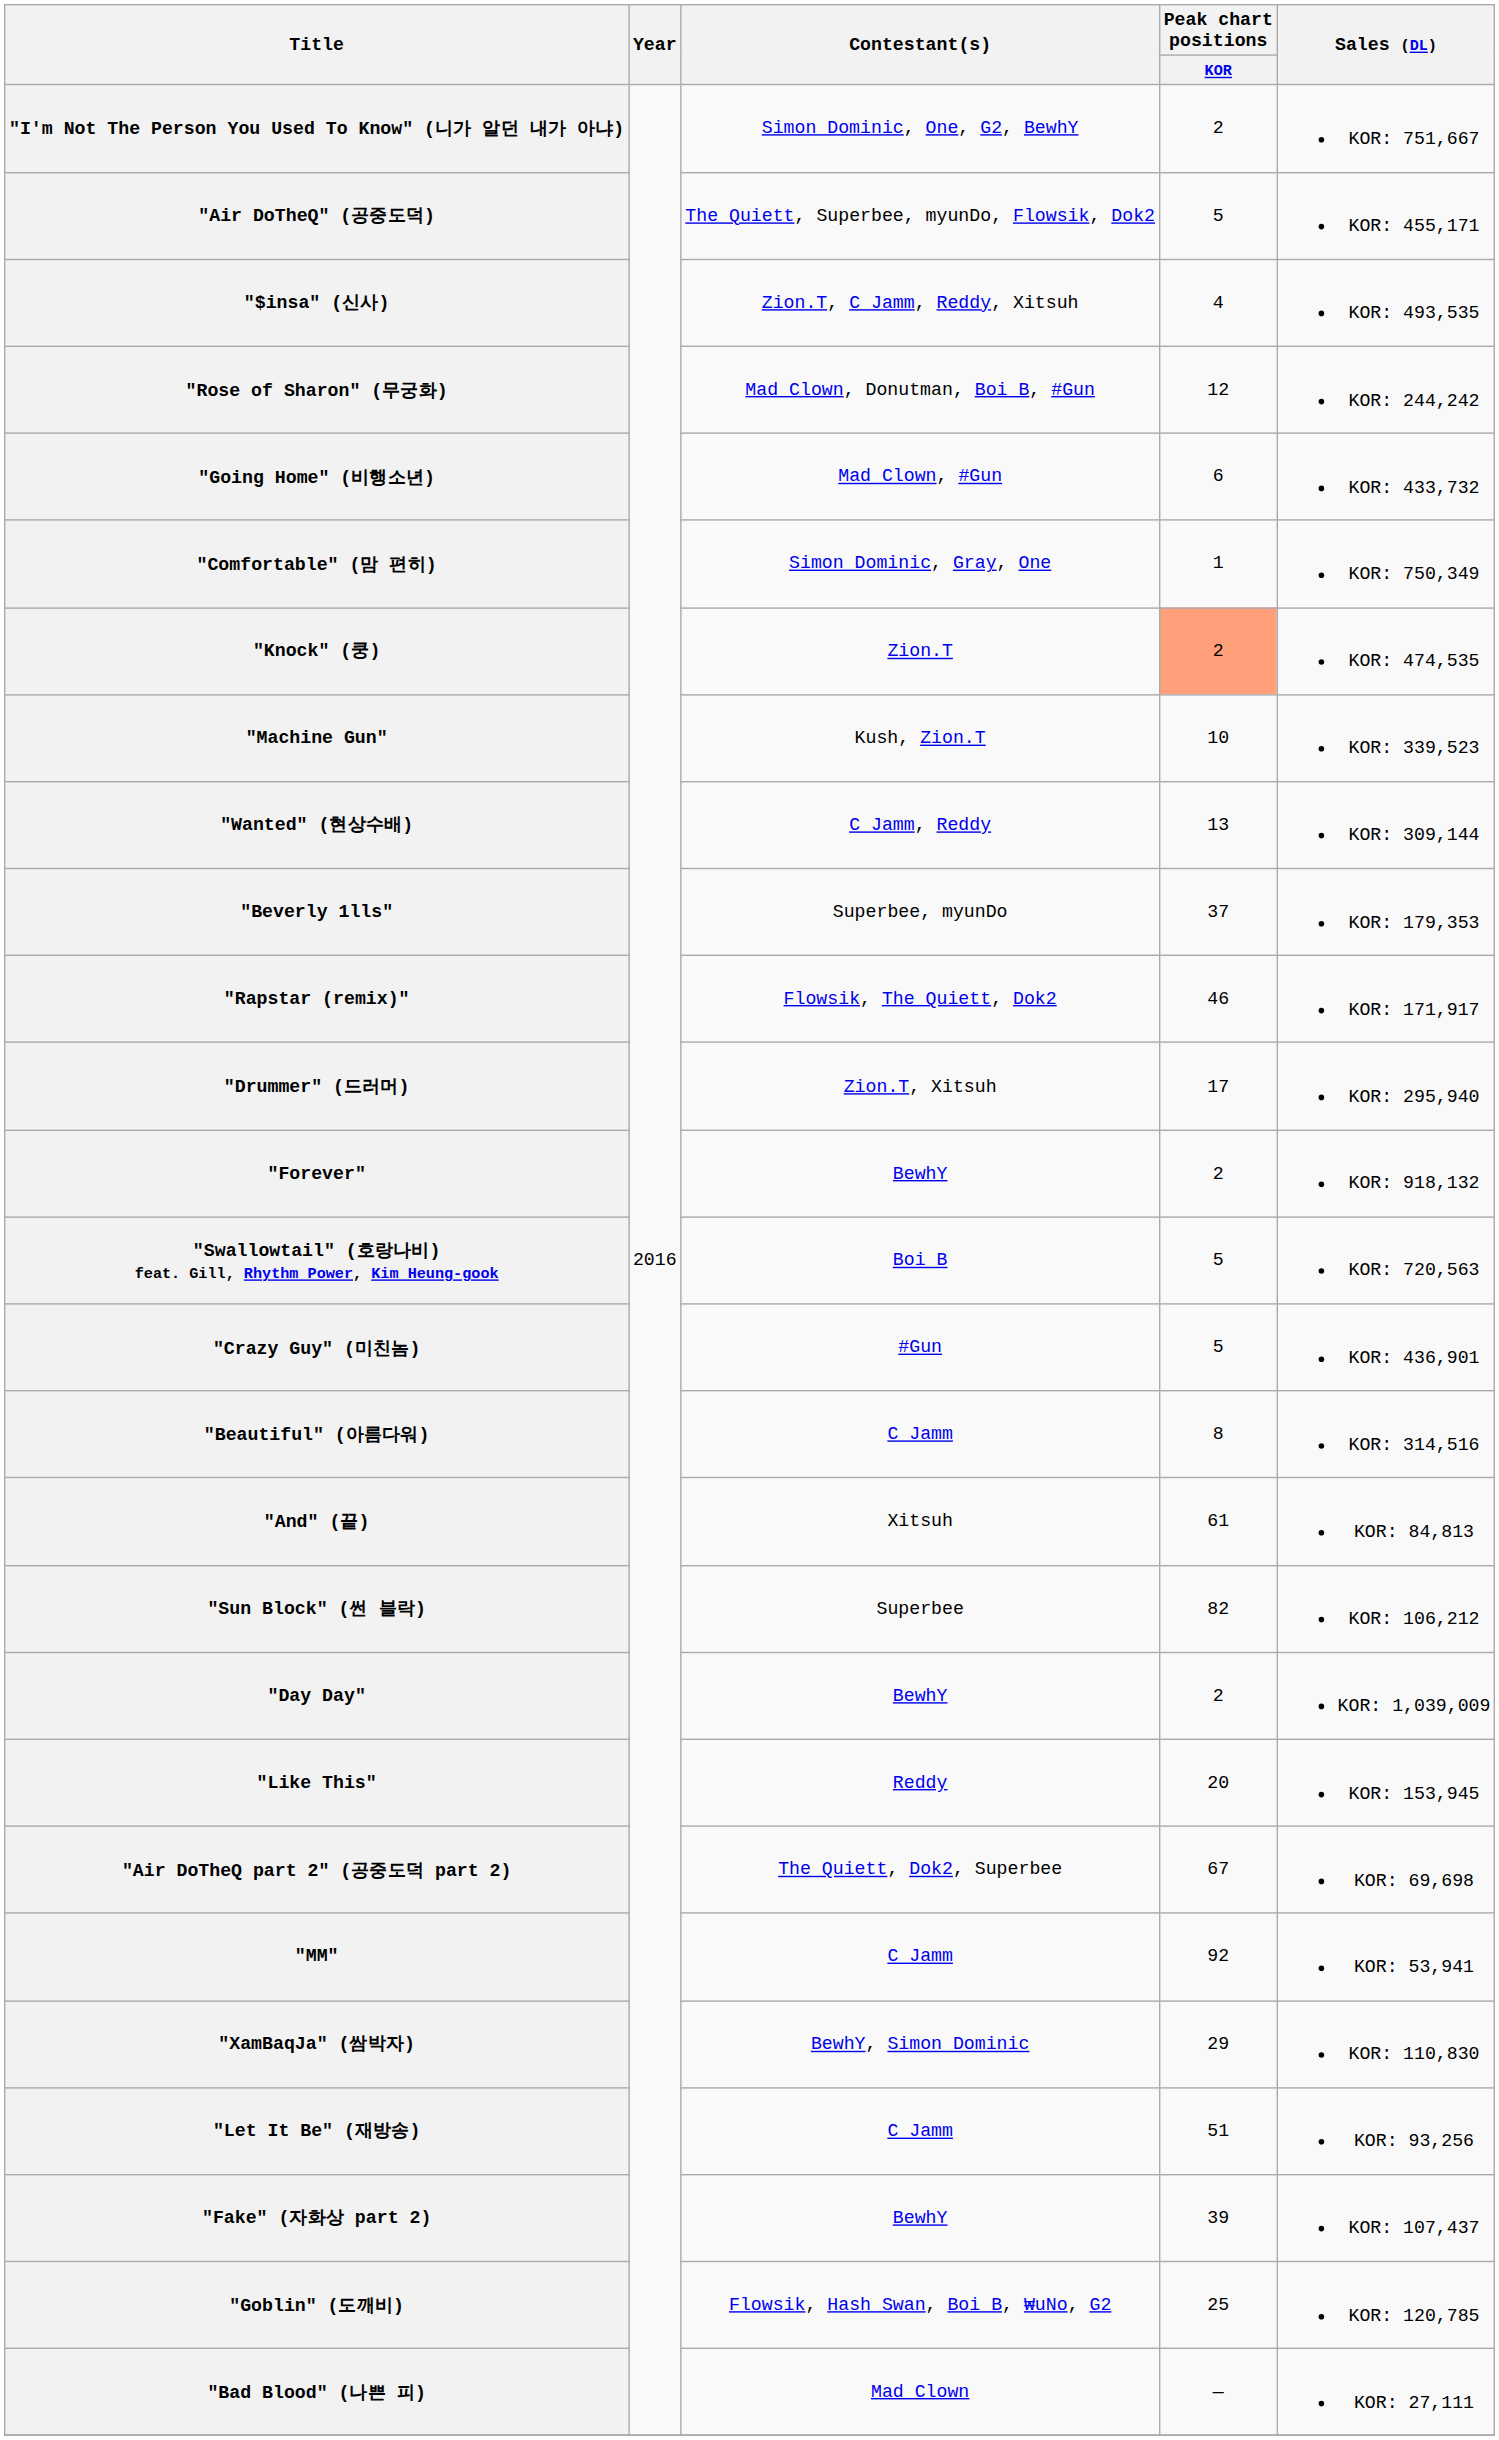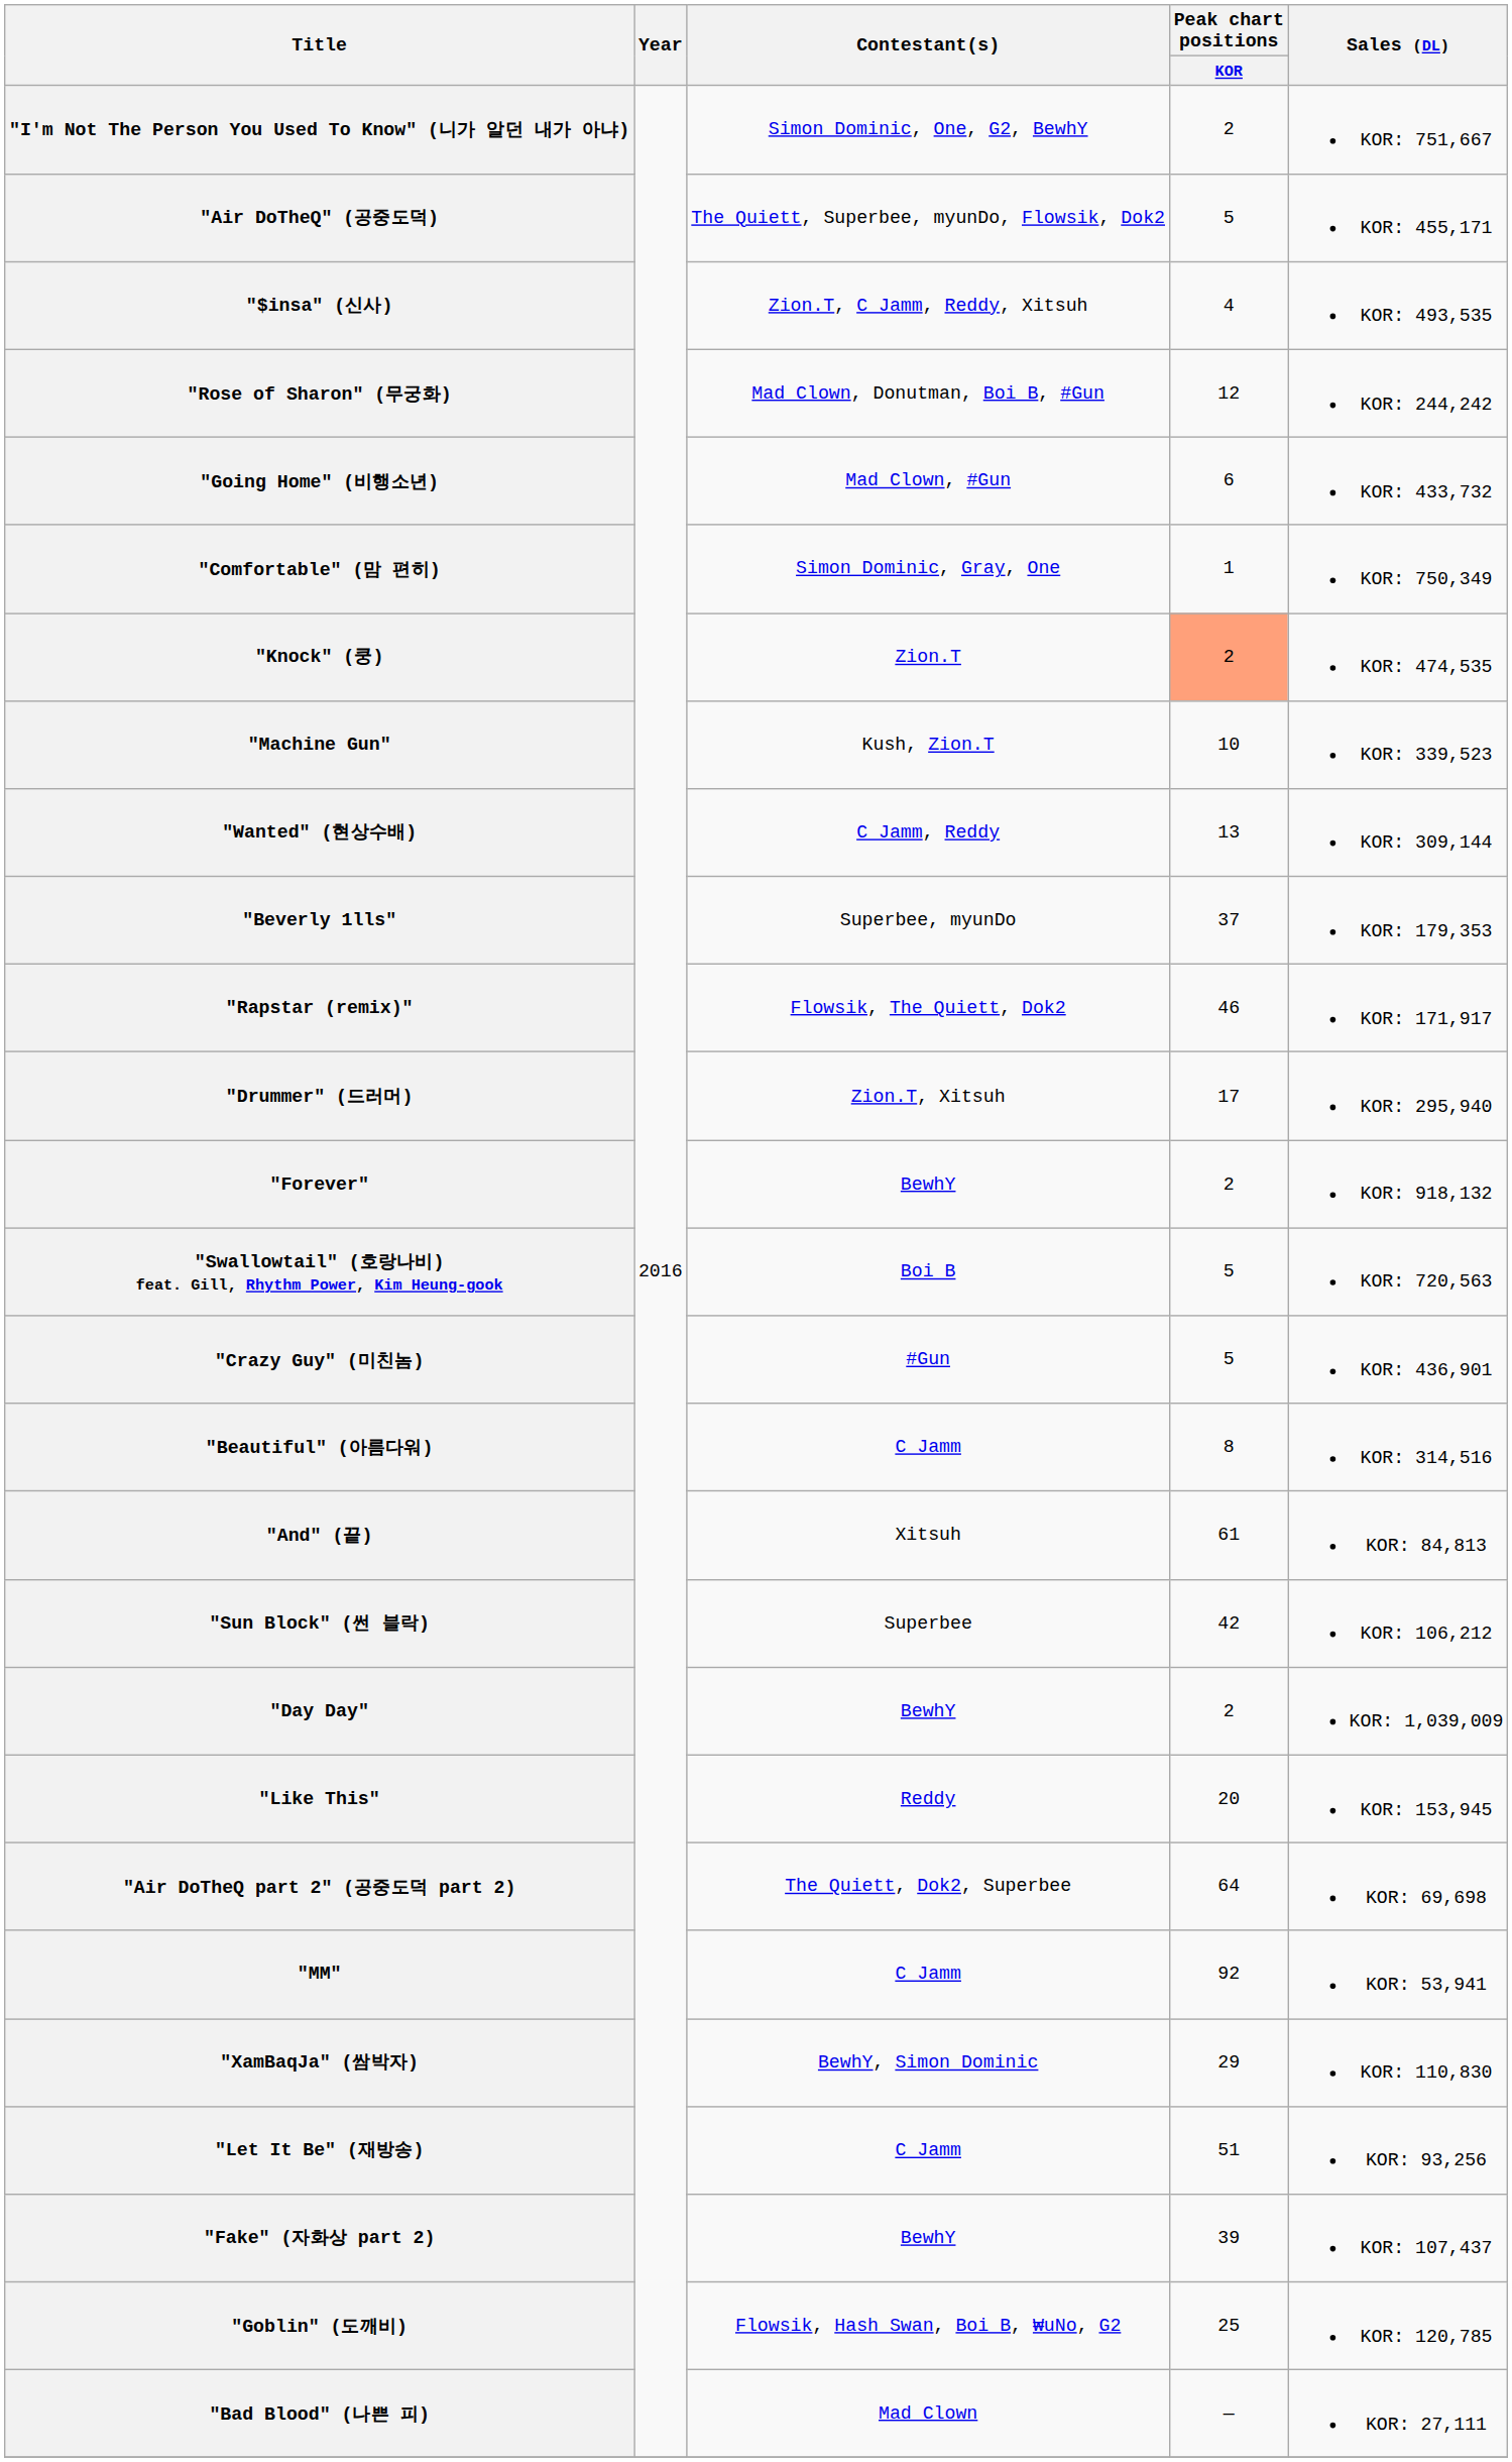"Sun Block" (썬 블락) | Peak chart positions / KOR: 82 -> 42
"Air DoTheQ part 2" (공중도덕 part 2) | Peak chart positions / KOR: 67 -> 64
